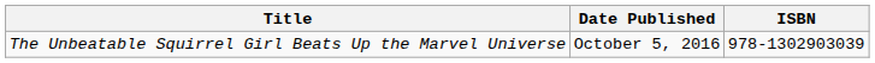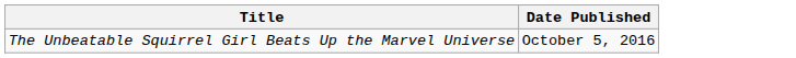- column: ISBN | 978-1302903039
